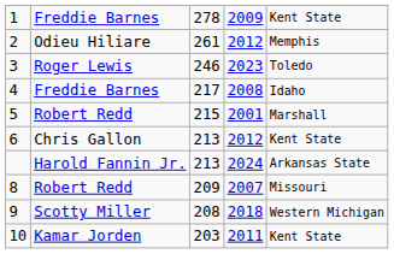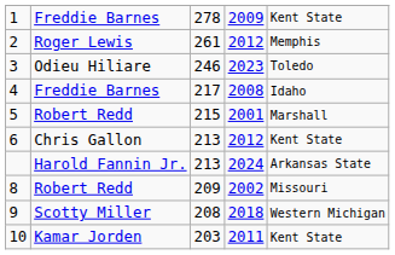2 | column 2: Odieu Hiliare -> Roger Lewis
3 | column 2: Roger Lewis -> Odieu Hiliare
8 | column 4: 2007 -> 2002
